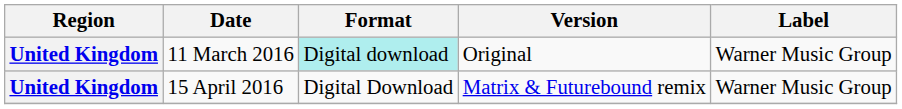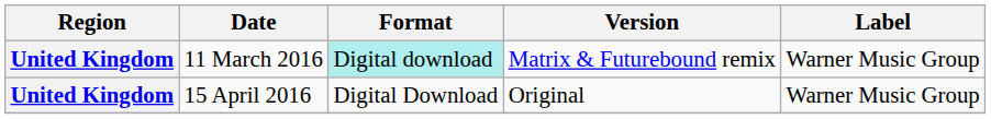11 March 2016 | Version: Original -> Matrix & Futurebound remix
15 April 2016 | Version: Matrix & Futurebound remix -> Original
